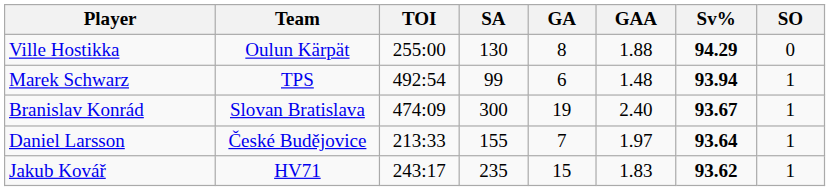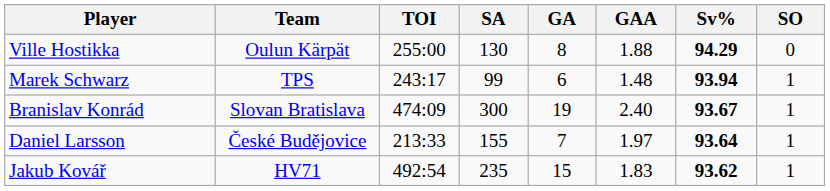Marek Schwarz | TOI: 492:54 -> 243:17
Jakub Kovář | TOI: 243:17 -> 492:54
